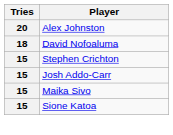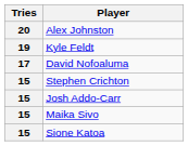+ row: 19 | Kyle Feldt
David Nofoaluma | Tries: 18 -> 17
